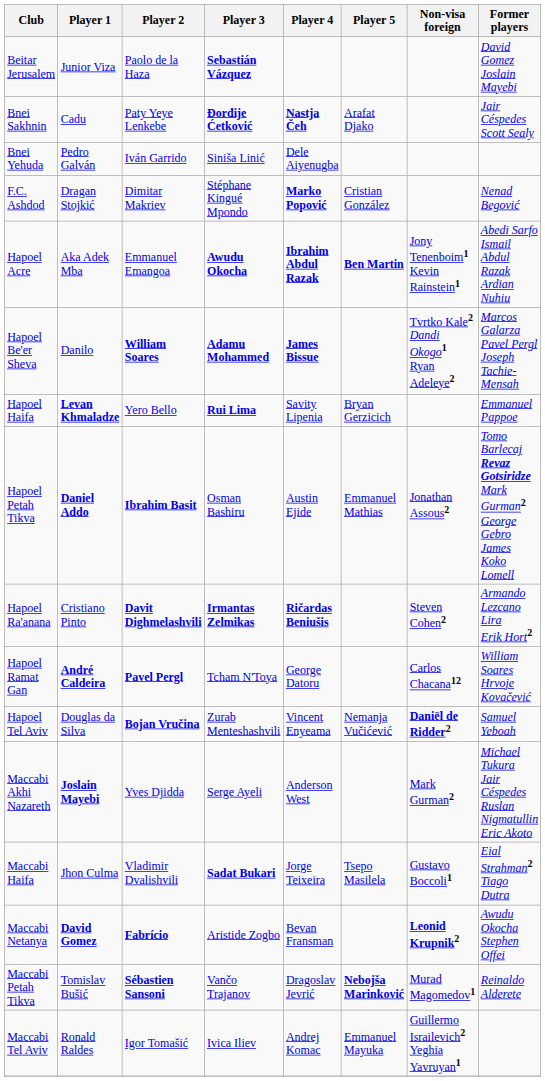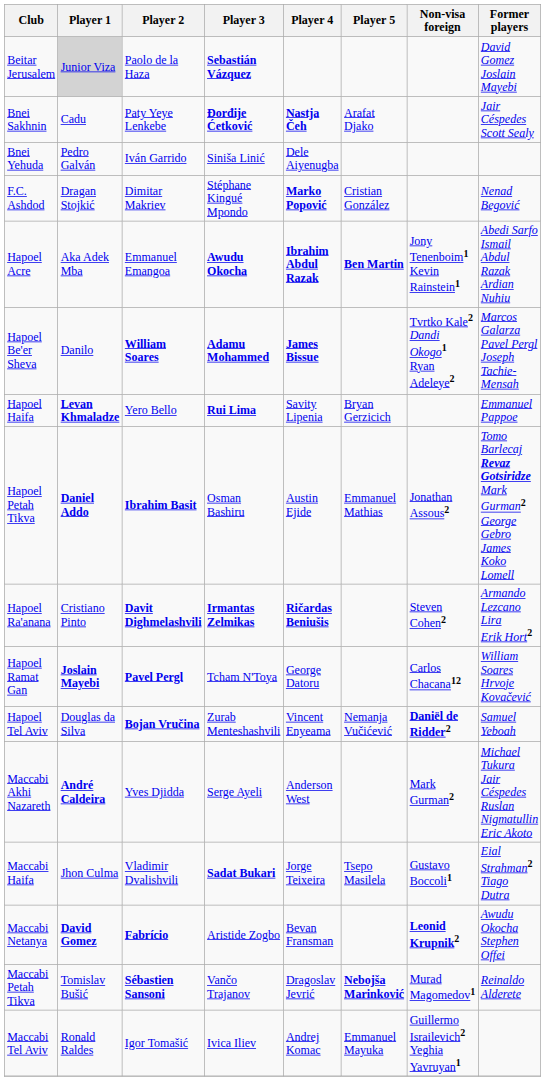Beitar Jerusalem | Player 1: no background -> lightgrey background
Hapoel Ramat Gan | Player 1: André Caldeira -> Joslain Mayebi
Maccabi Akhi Nazareth | Player 1: Joslain Mayebi -> André Caldeira
